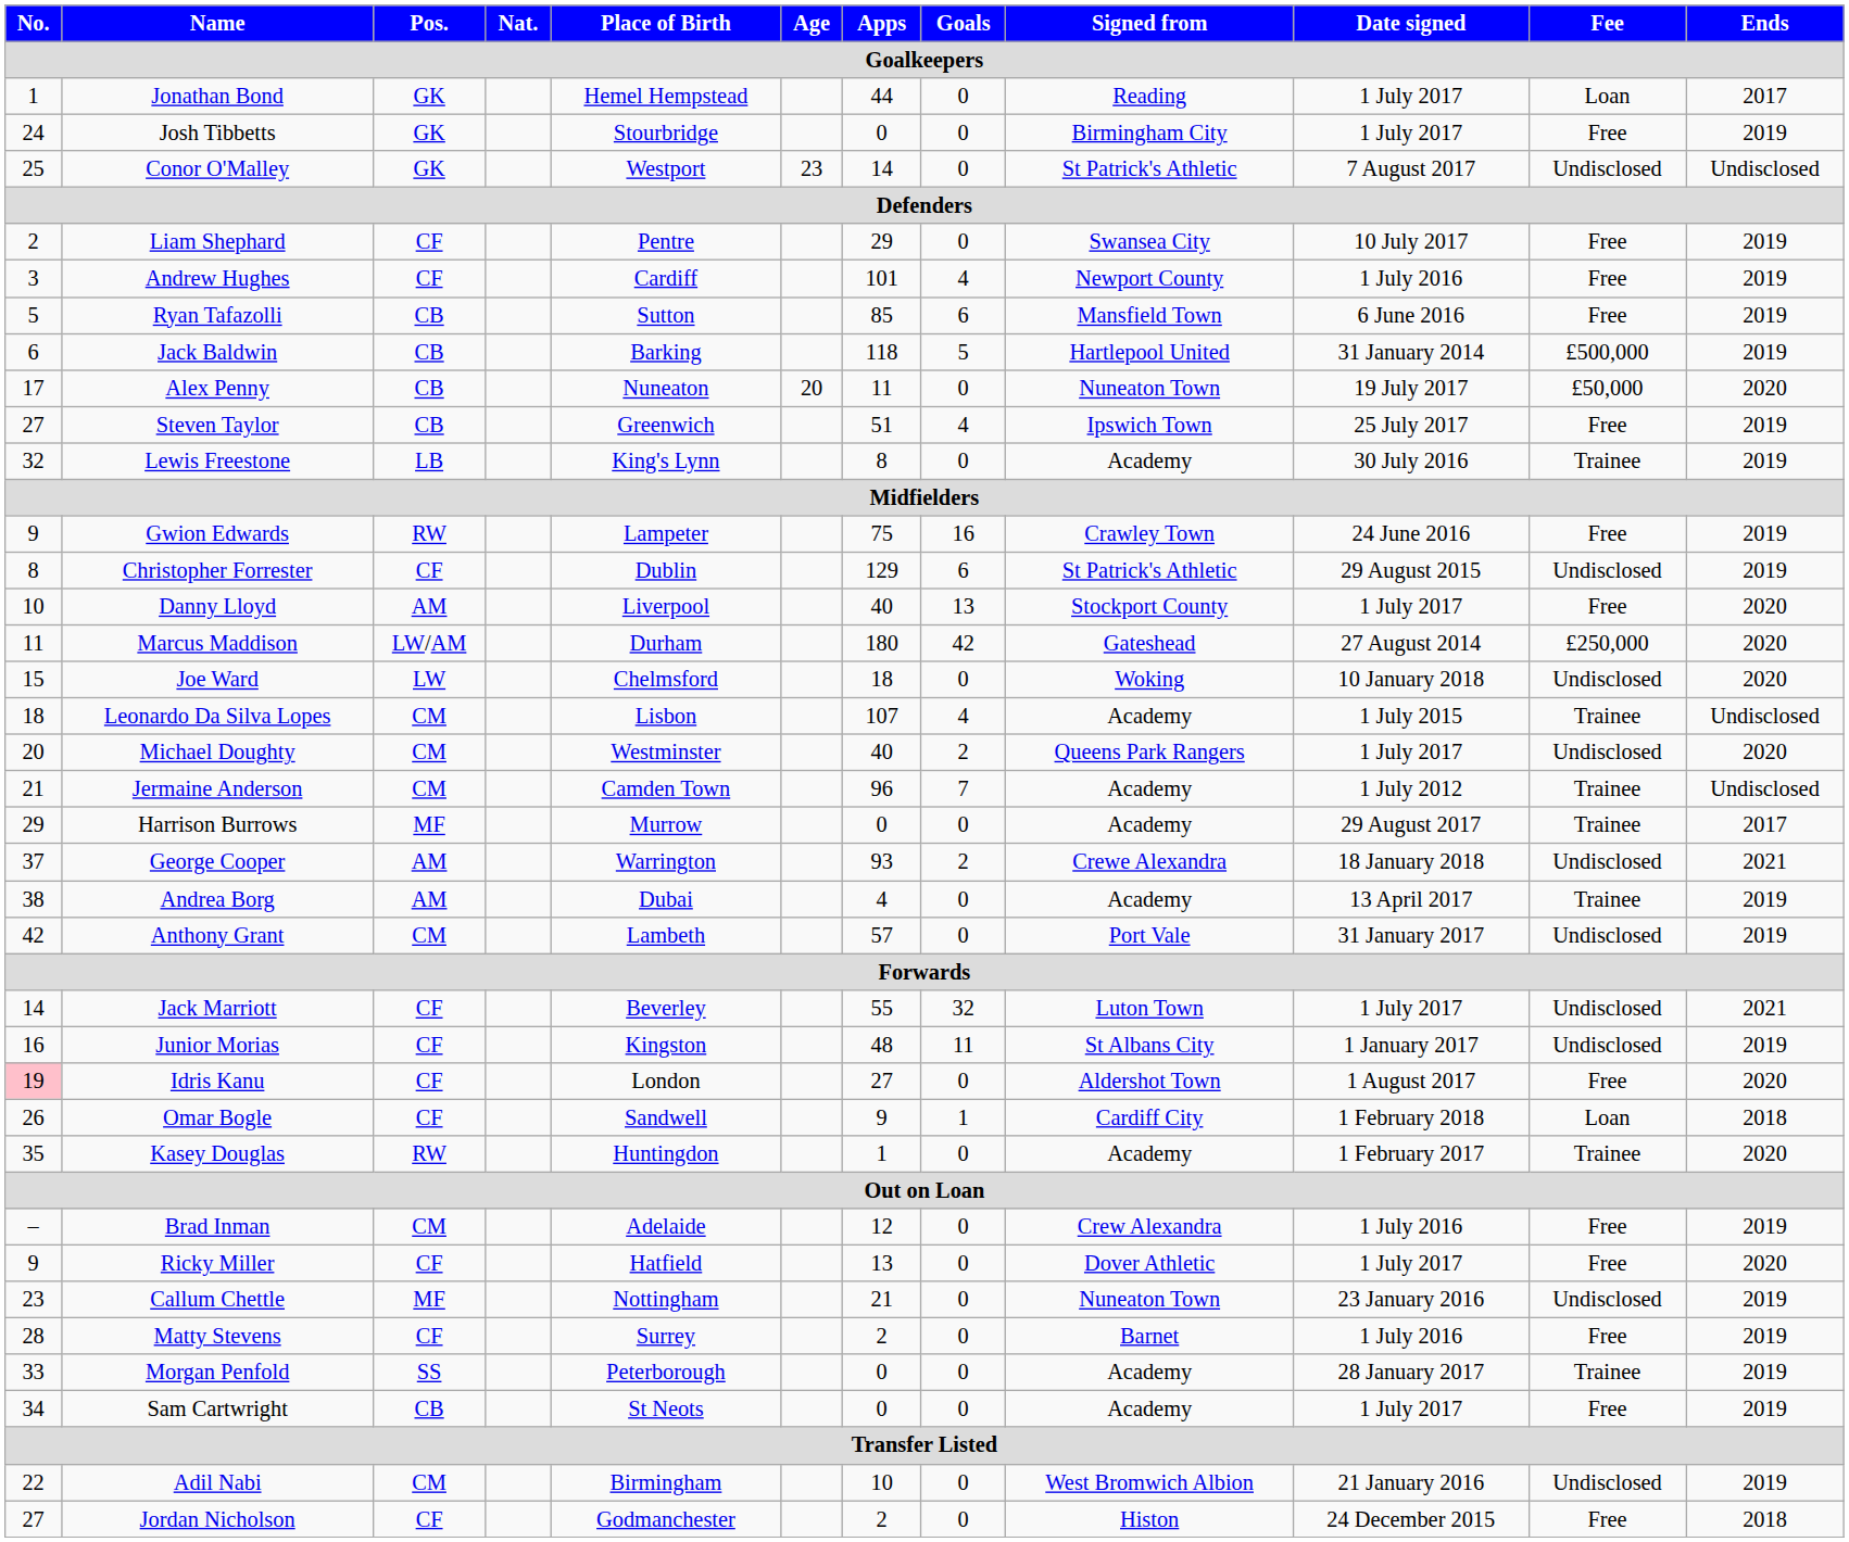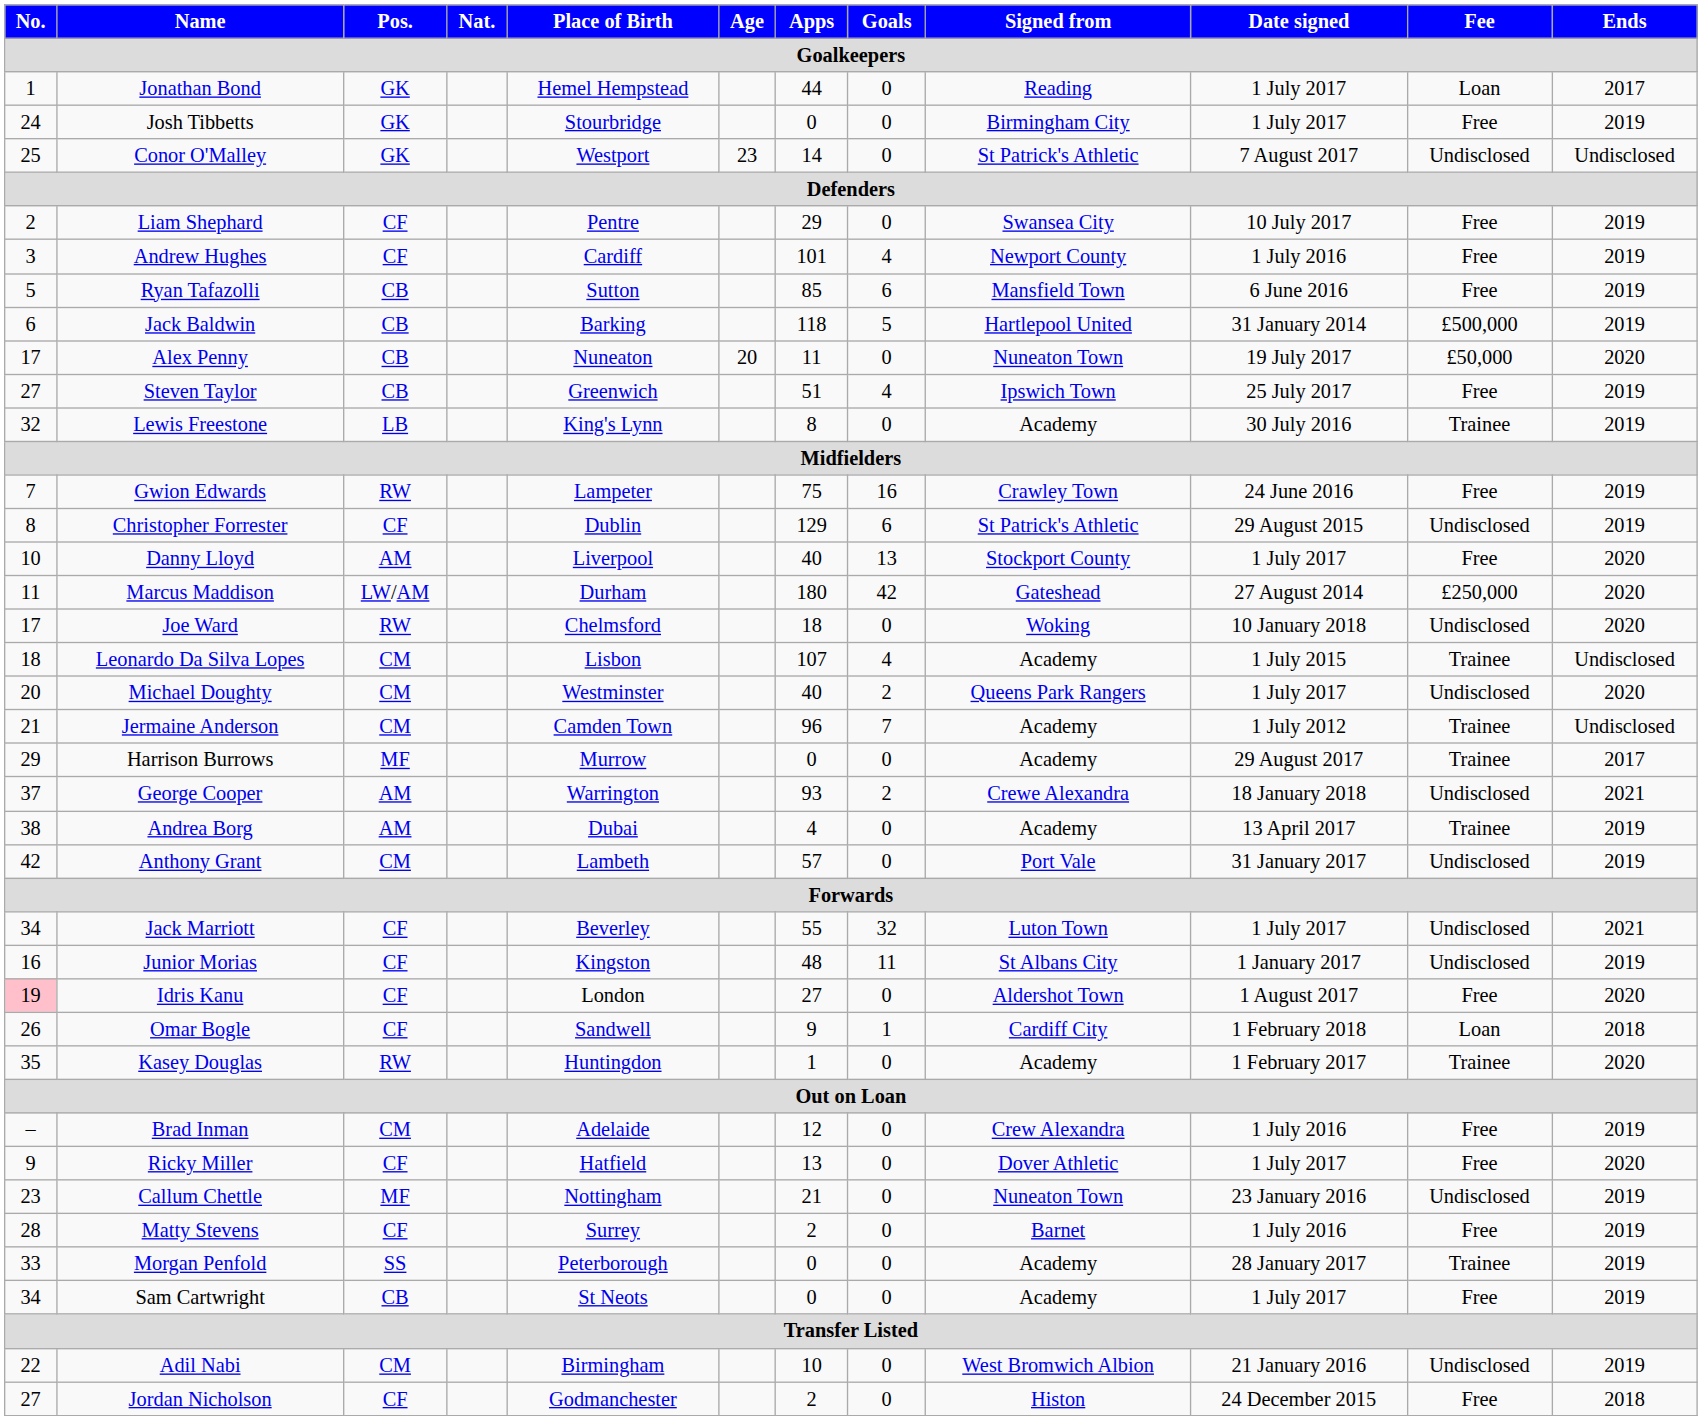Gwion Edwards | No.: 9 -> 7
Joe Ward | No.: 15 -> 17
Joe Ward | Pos.: LW -> RW
Jack Marriott | No.: 14 -> 34
